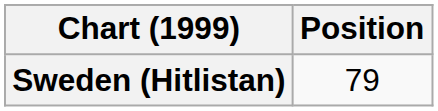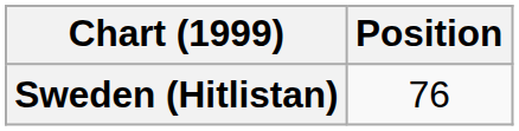Sweden (Hitlistan) | Position: 79 -> 76
